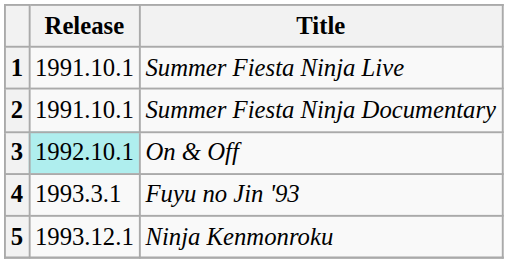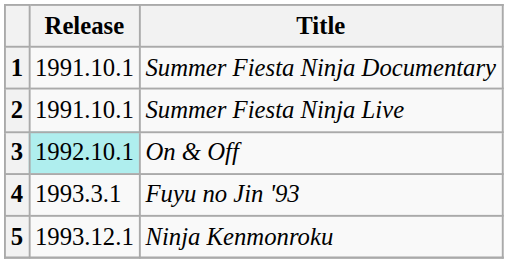1 | Title: Summer Fiesta Ninja Live -> Summer Fiesta Ninja Documentary
2 | Title: Summer Fiesta Ninja Documentary -> Summer Fiesta Ninja Live
